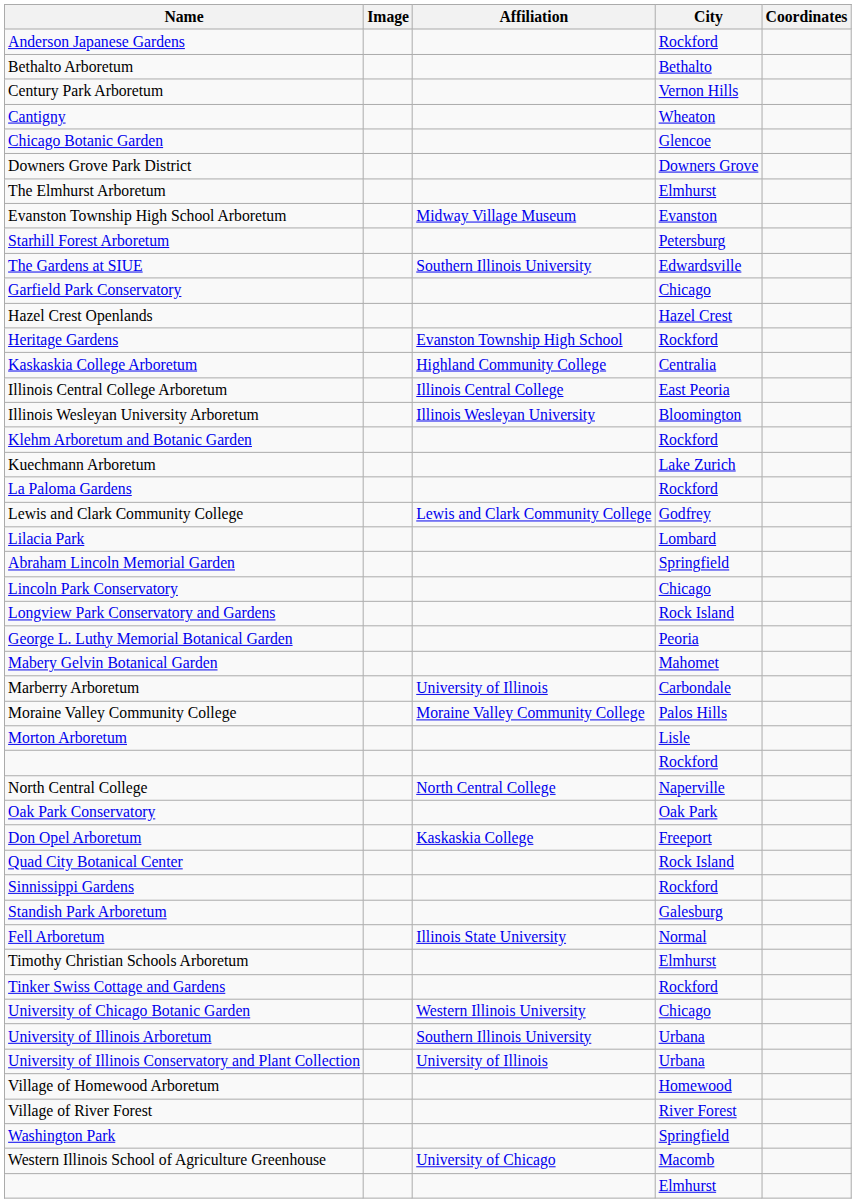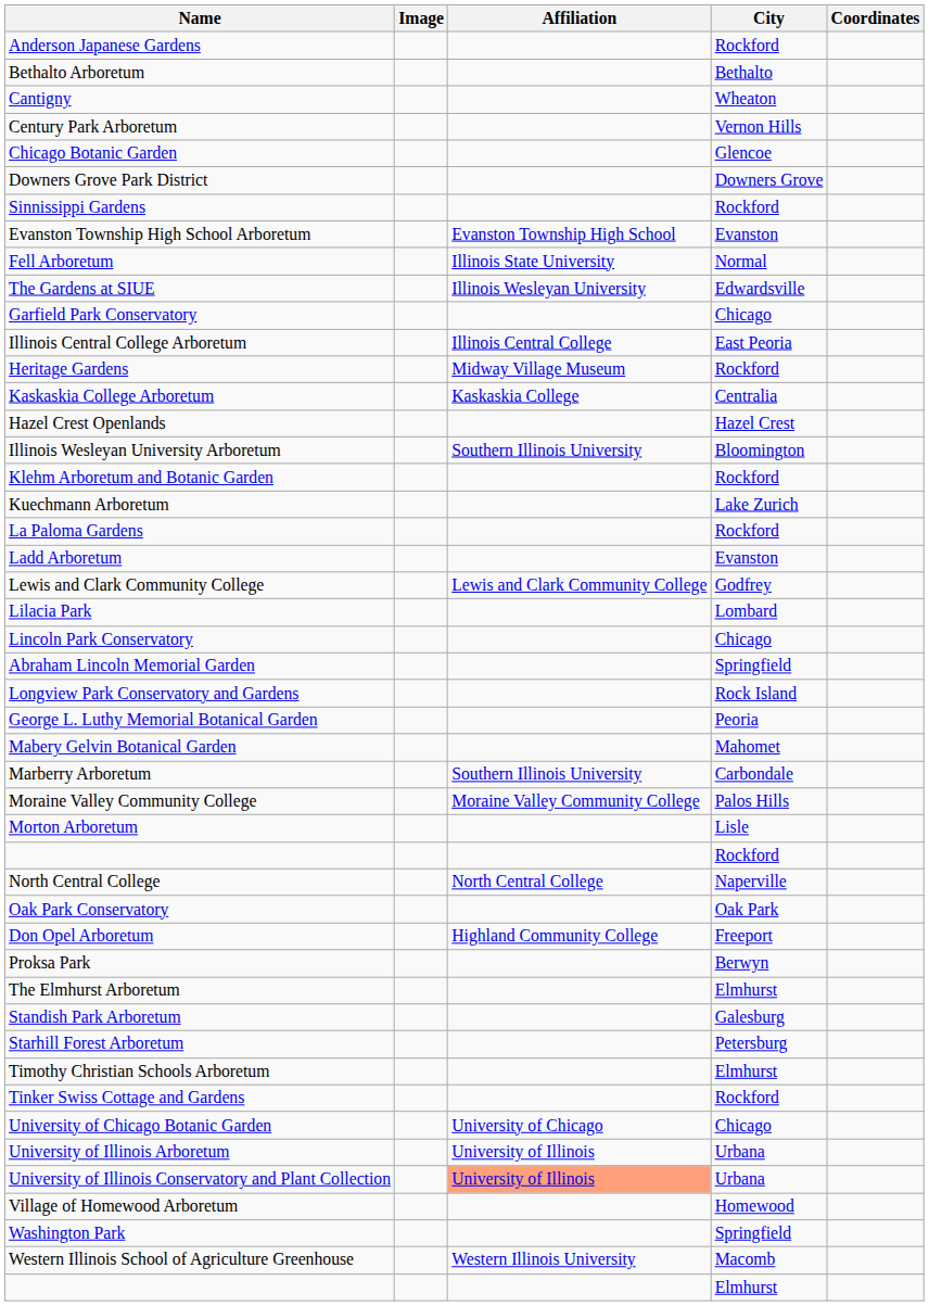rows swapped: Cantigny <-> Century Park Arboretum
rows swapped: The Elmhurst Arboretum <-> Sinnissippi Gardens
Evanston Township High School Arboretum | Affiliation: Midway Village Museum -> Evanston Township High School
rows swapped: Fell Arboretum <-> Starhill Forest Arboretum
The Gardens at SIUE | Affiliation: Southern Illinois University -> Illinois Wesleyan University
rows swapped: Hazel Crest Openlands <-> Illinois Central College Arboretum
Heritage Gardens | Affiliation: Evanston Township High School -> Midway Village Museum
Kaskaskia College Arboretum | Affiliation: Highland Community College -> Kaskaskia College
Illinois Wesleyan University Arboretum | Affiliation: Illinois Wesleyan University -> Southern Illinois University
+ row: Ladd Arboretum | Evanston
rows swapped: Abraham Lincoln Memorial Garden <-> Lincoln Park Conservatory
Marberry Arboretum | Affiliation: University of Illinois -> Southern Illinois University
Don Opel Arboretum | Affiliation: Kaskaskia College -> Highland Community College
+ row: Proksa Park | Berwyn
- row: Quad City Botanical Center | Rock Island
University of Chicago Botanic Garden | Affiliation: Western Illinois University -> University of Chicago
University of Illinois Arboretum | Affiliation: Southern Illinois University -> University of Illinois
University of Illinois Conservatory and Plant Collection | Affiliation: no background -> lightsalmon background
- row: Village of River Forest | River Forest
Western Illinois School of Agriculture Greenhouse | Affiliation: University of Chicago -> Western Illinois University
